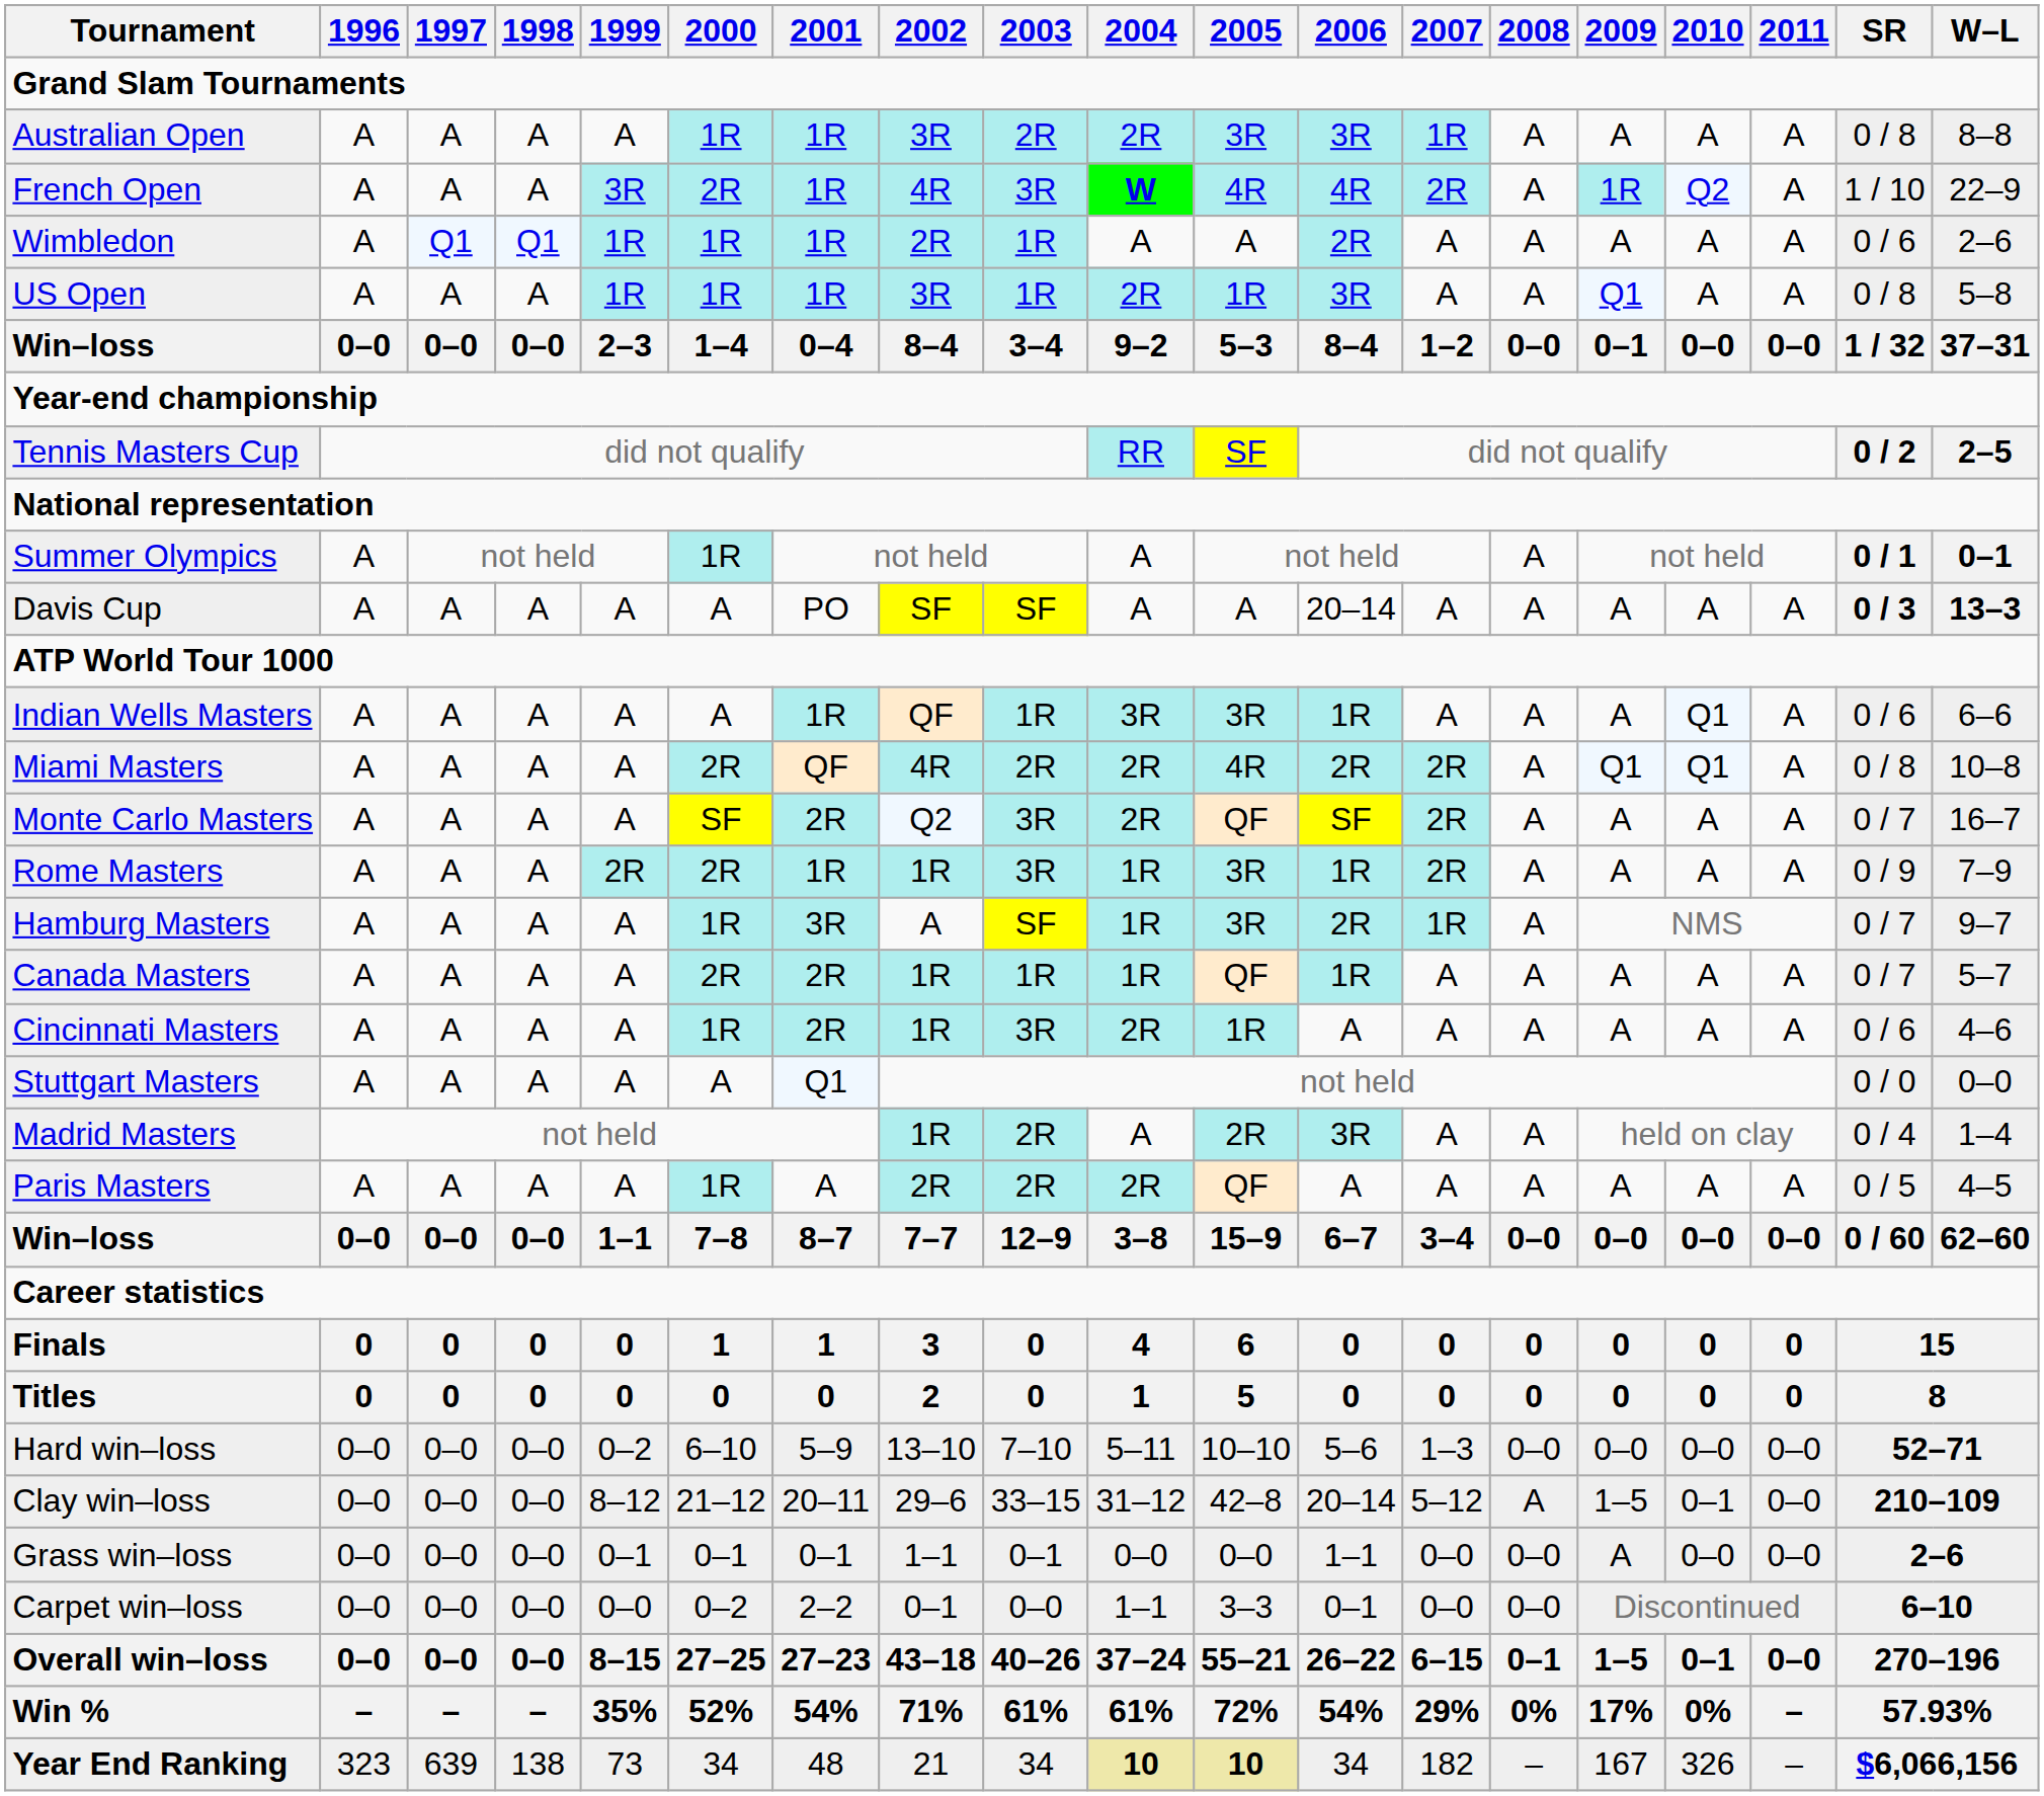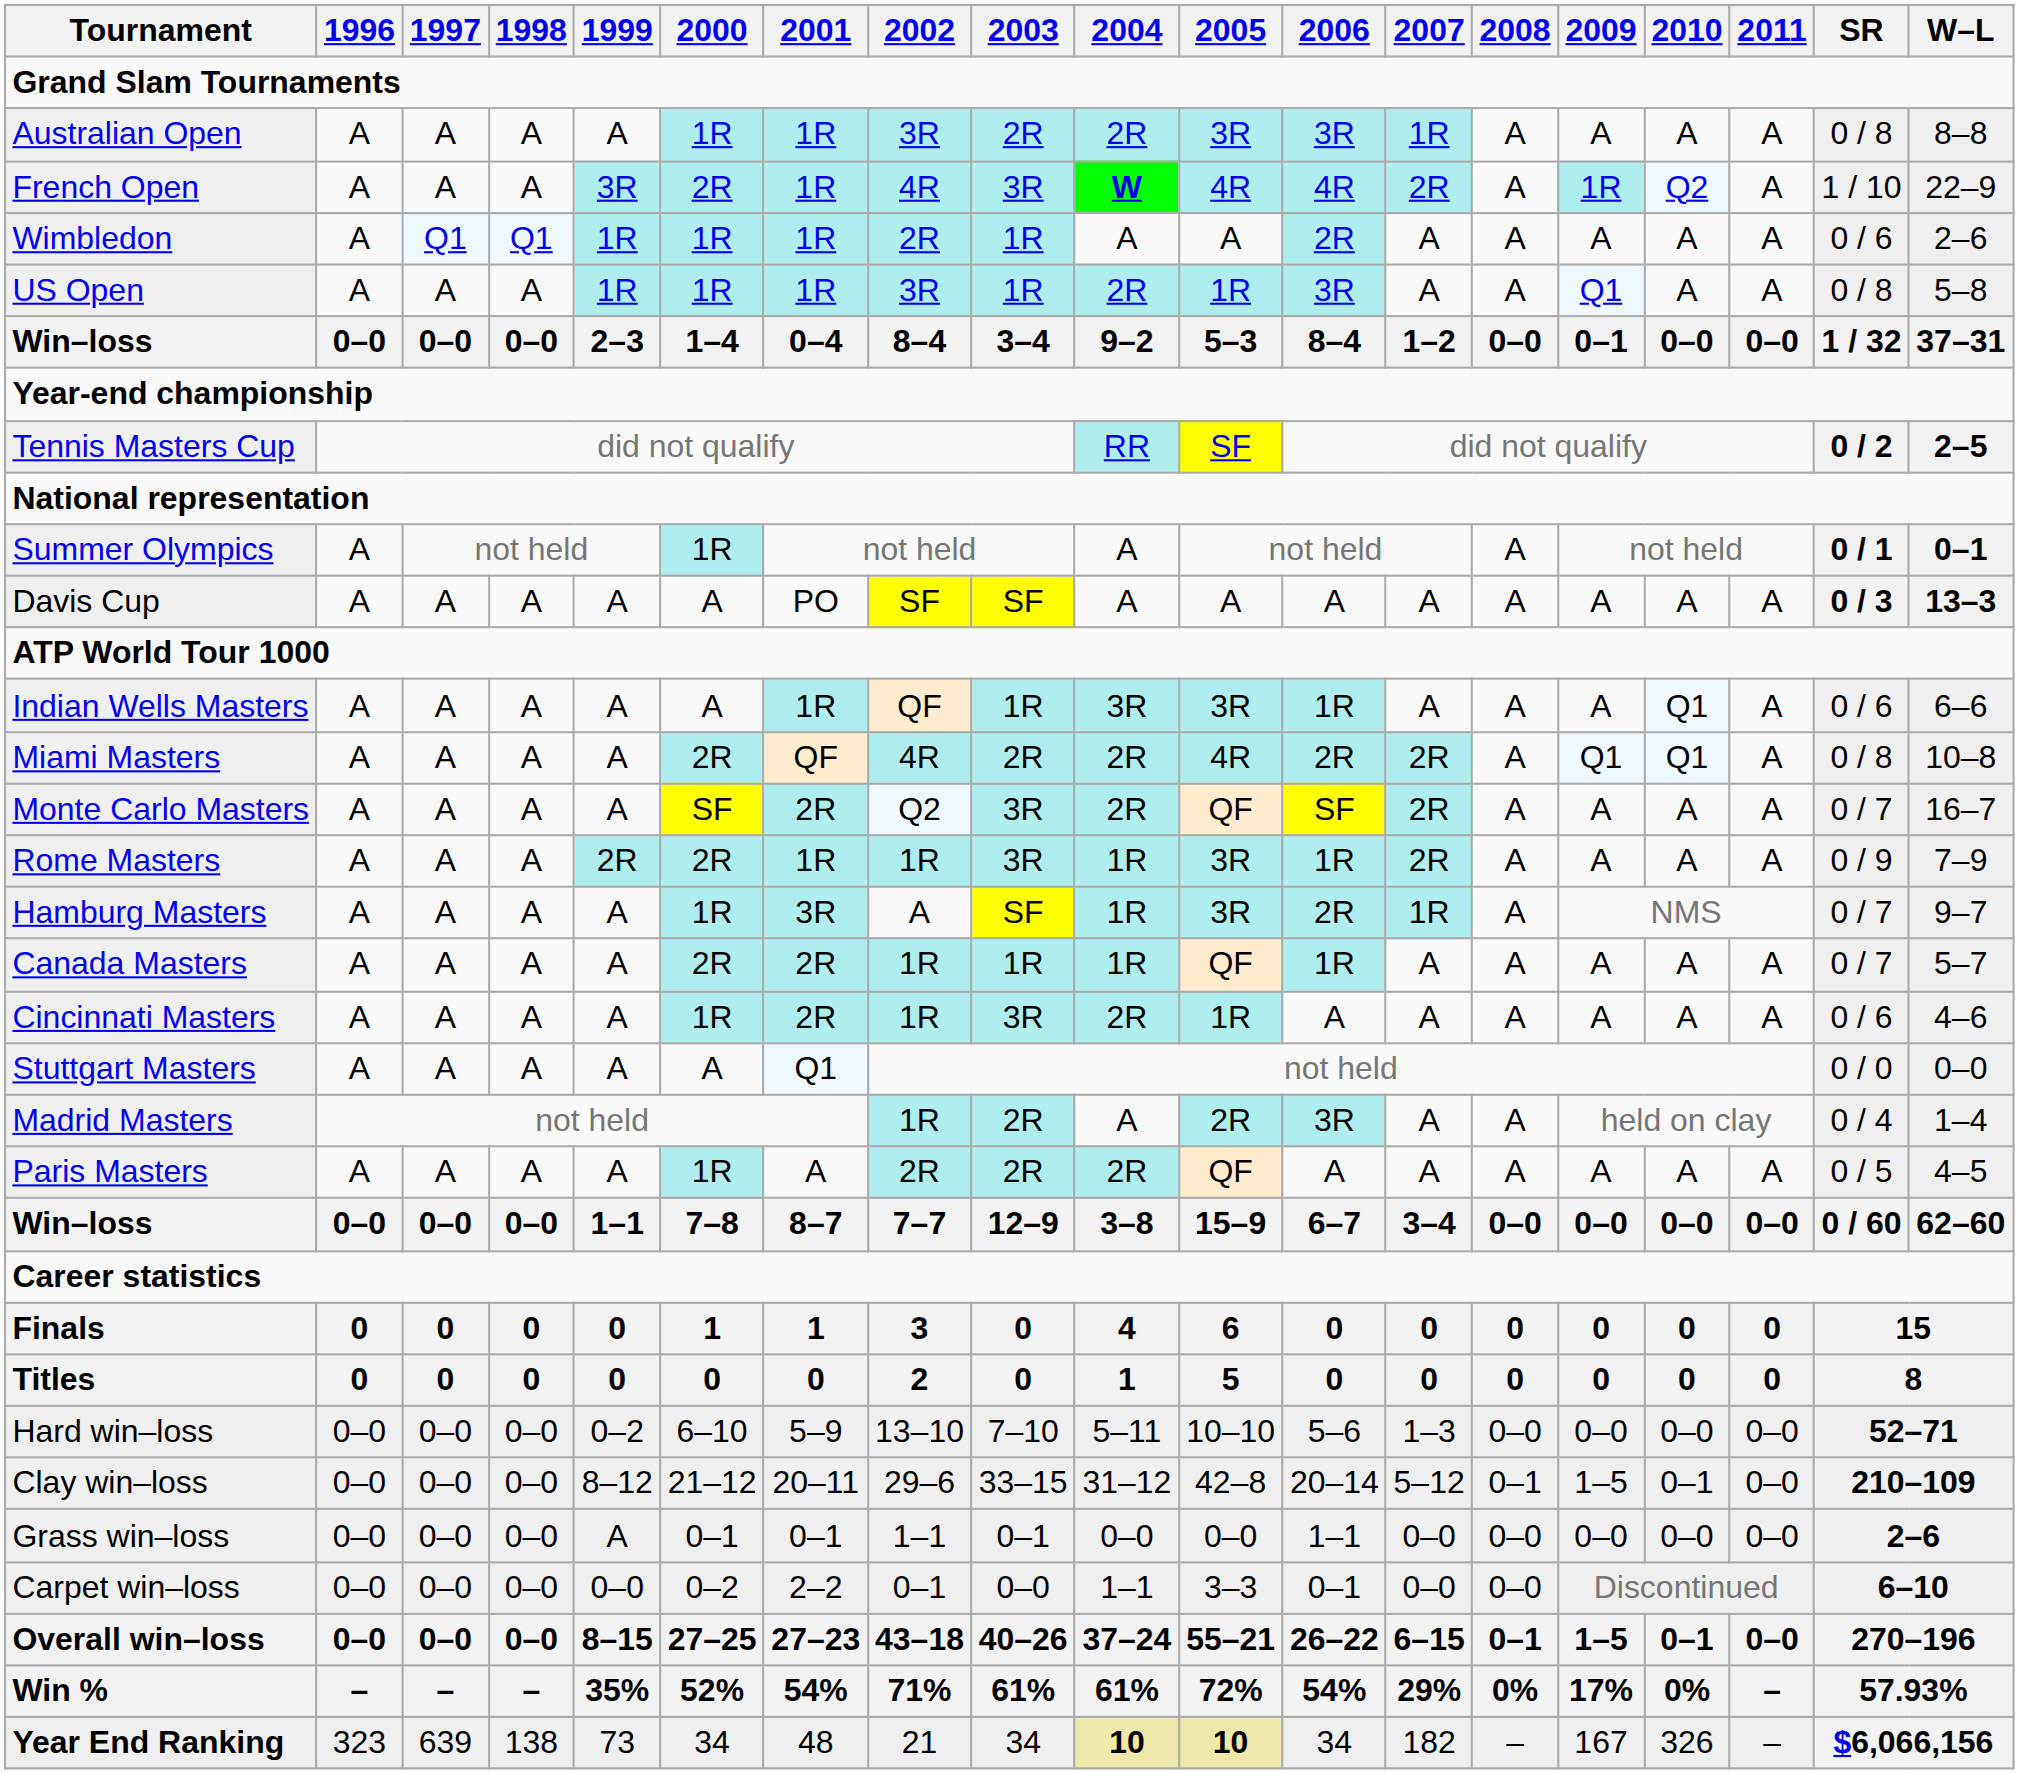Davis Cup | 2006: 20–14 -> A
Clay win–loss | 2008: A -> 0–1
Grass win–loss | 1999: 0–1 -> A
Grass win–loss | 2009: A -> 0–0
